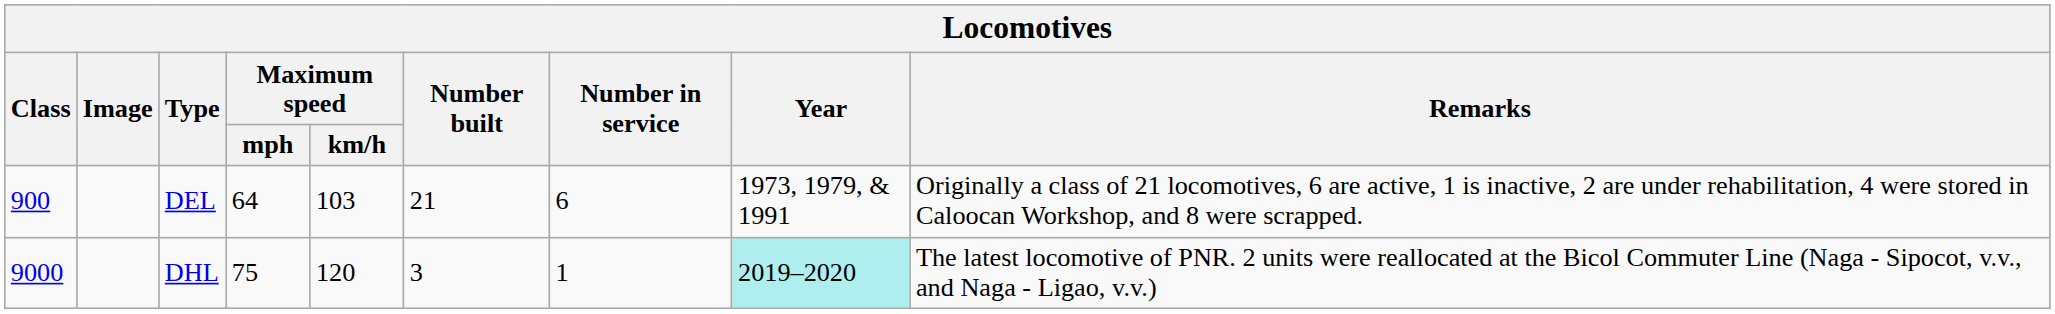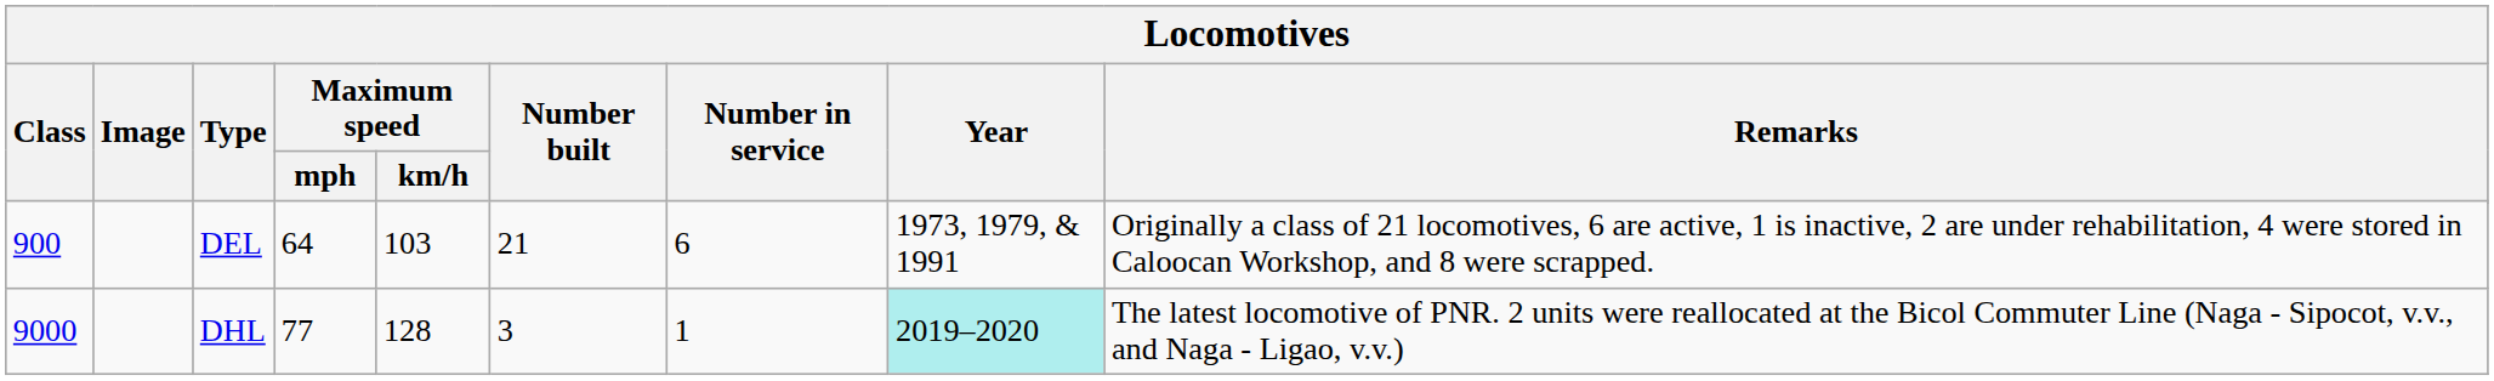9000 | Maximum speed / mph: 75 -> 77
9000 | Maximum speed / km/h: 120 -> 128
